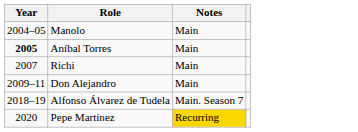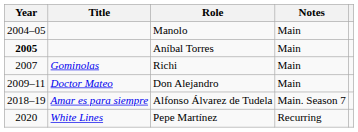+ column: Title | Gominolas | Doctor Mateo | Amar es para siempre | White Lines
Pepe Martínez | Notes: gold background -> no background
